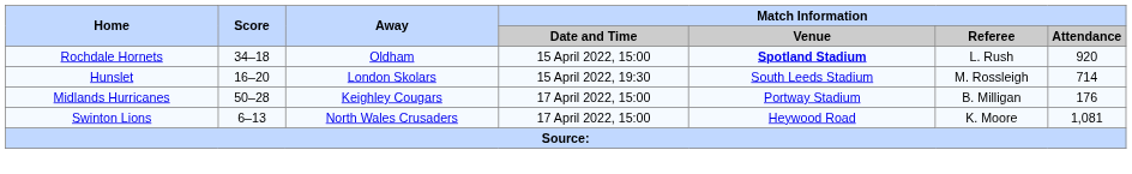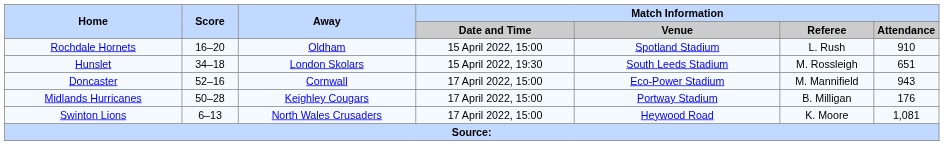Rochdale Hornets | Score: 34–18 -> 16–20
Rochdale Hornets | Match Information / Venue: bold -> normal
Rochdale Hornets | Match Information / Attendance: 920 -> 910
Hunslet | Score: 16–20 -> 34–18
Hunslet | Match Information / Attendance: 714 -> 651
+ row: Doncaster | 52–16 | Cornwall | 17 April 2022, 15:00 | Eco-Power Stadium | M. Mannifield | 943
